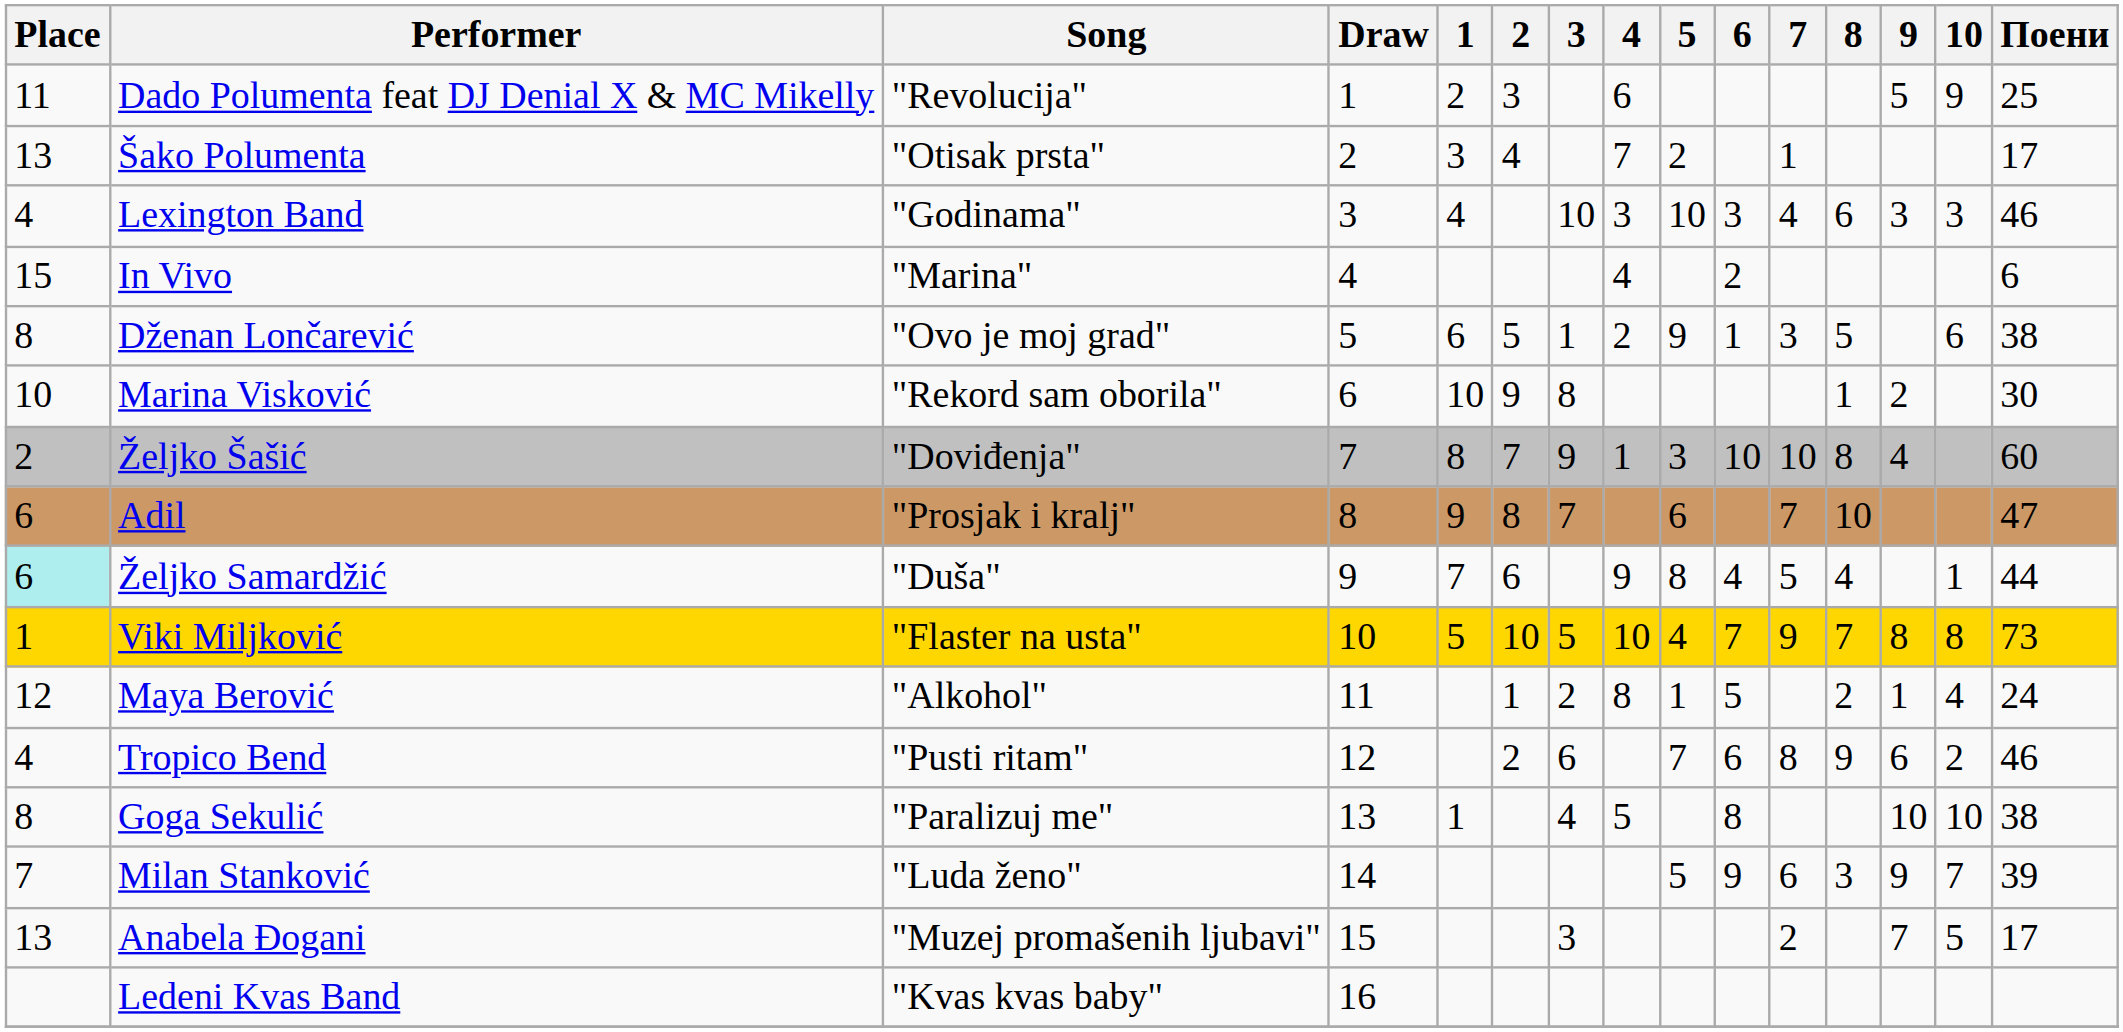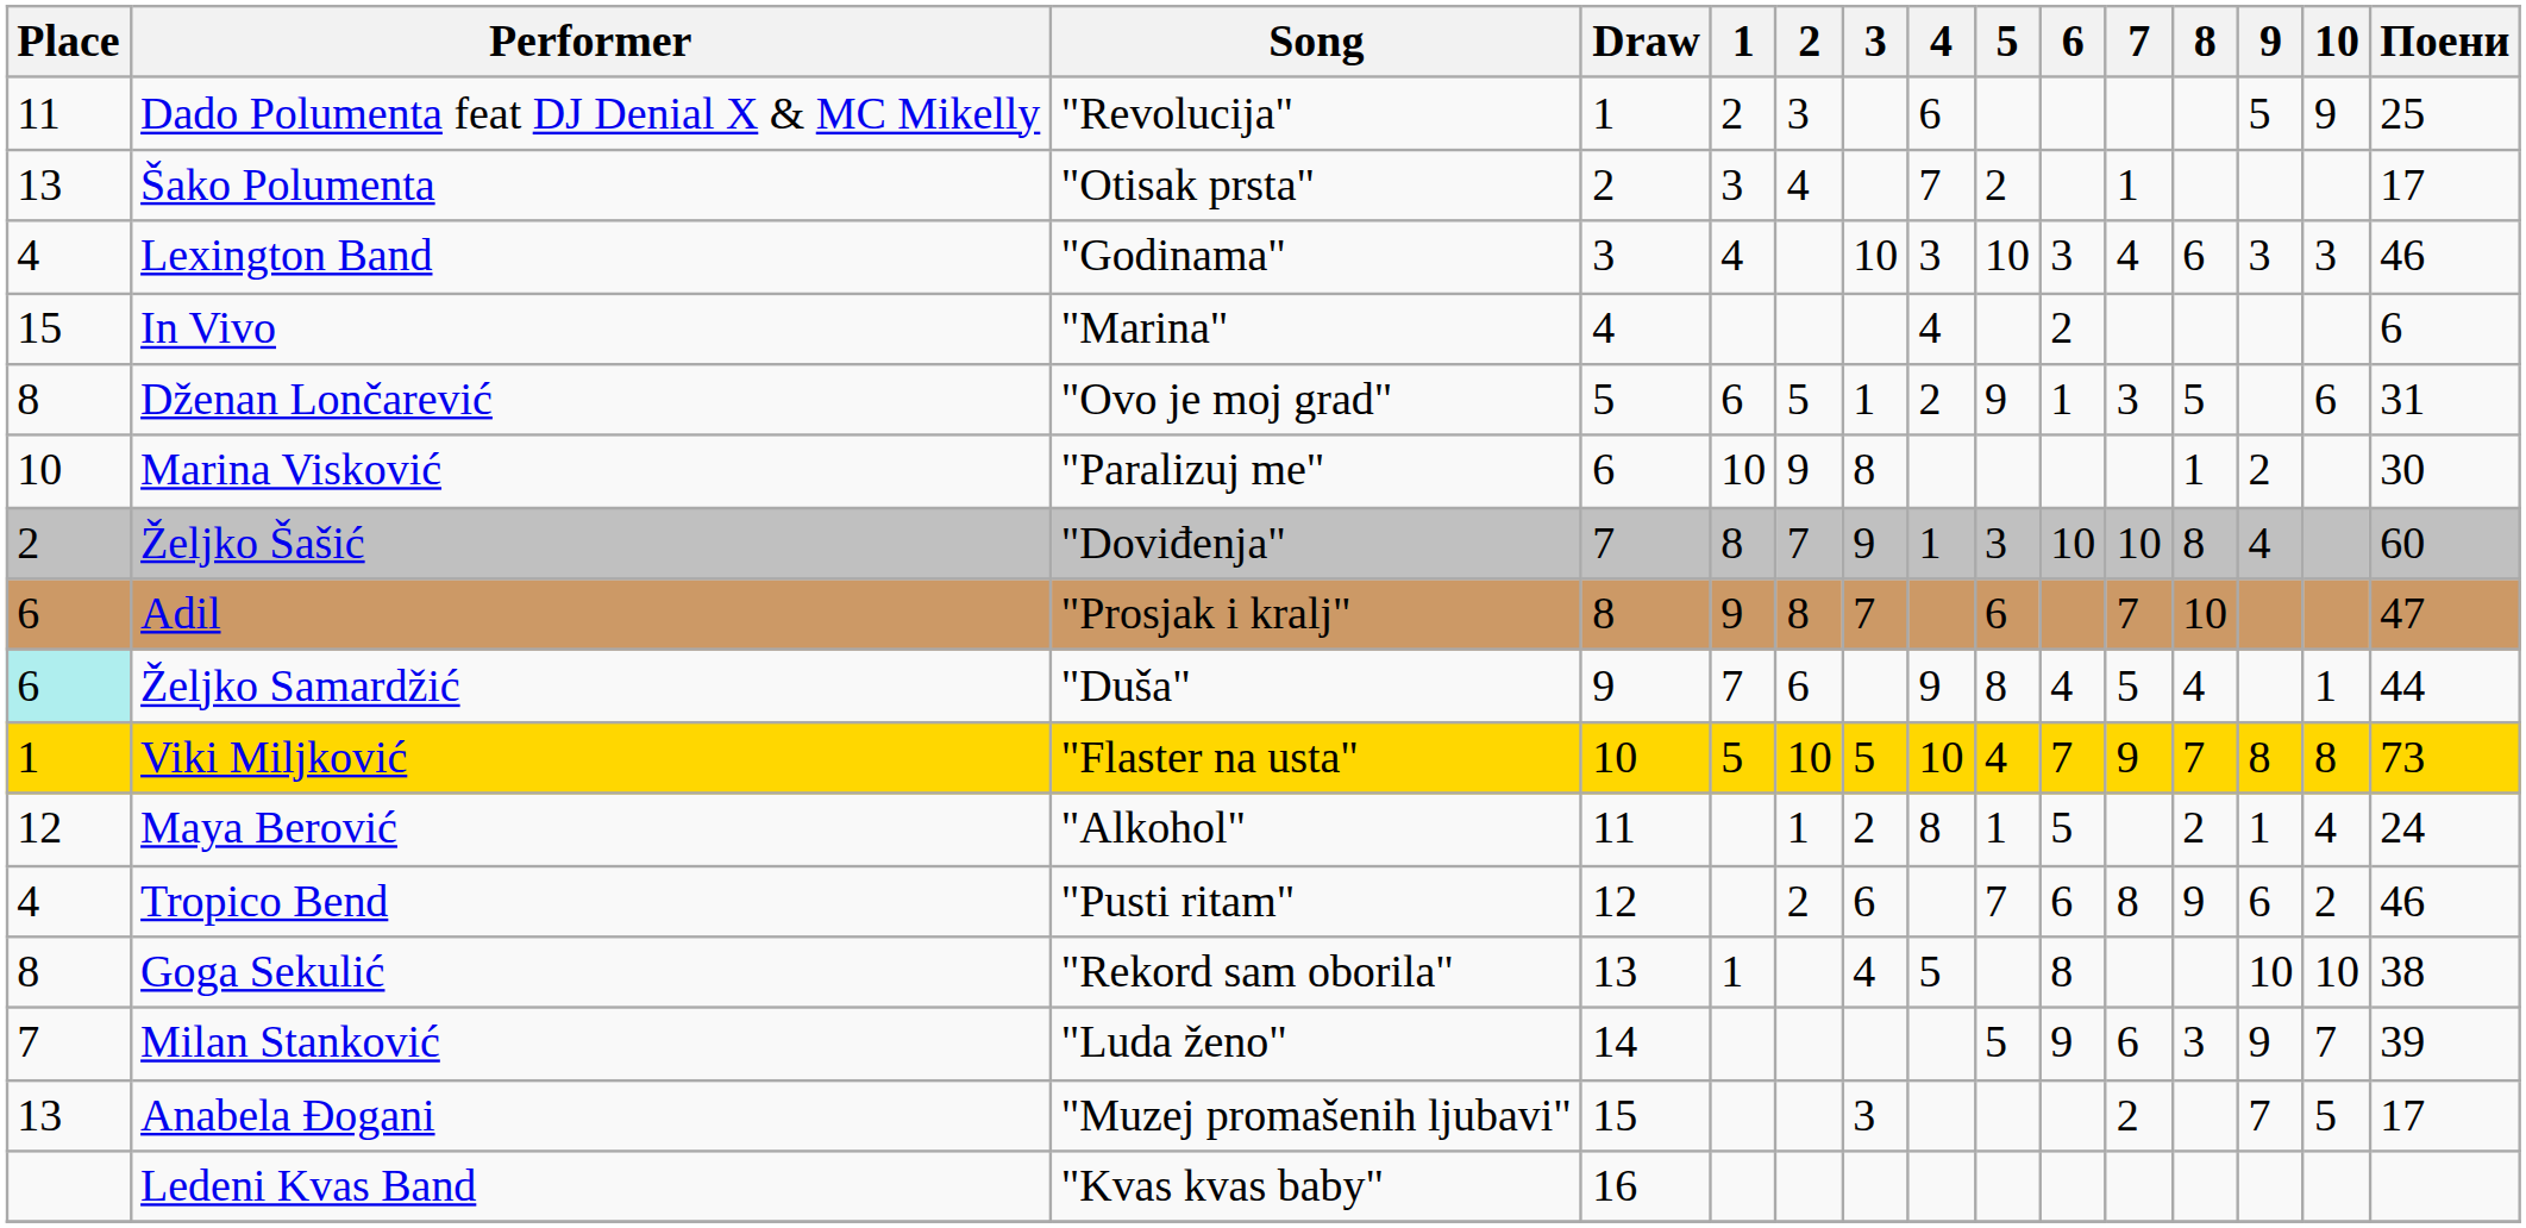Dženan Lončarević | Поени: 38 -> 31
Marina Visković | Song: "Rekord sam oborila" -> "Paralizuj me"
Goga Sekulić | Song: "Paralizuj me" -> "Rekord sam oborila"
